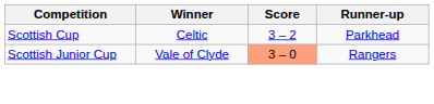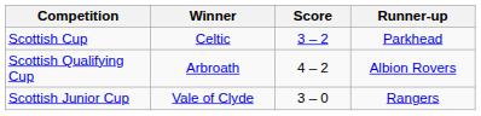+ row: Scottish Qualifying Cup | Arbroath | 4 – 2 | Albion Rovers
Scottish Junior Cup | Score: lightsalmon background -> no background
